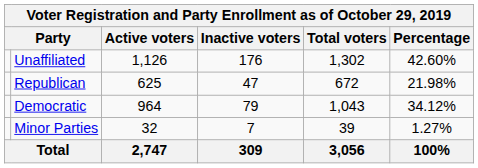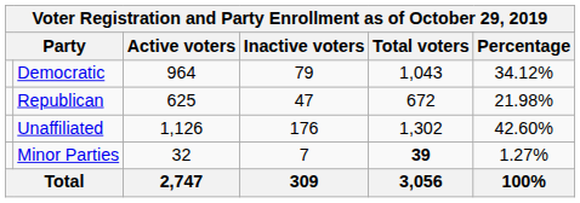rows swapped: Democratic <-> Unaffiliated
Minor Parties | Total voters: normal -> bold
